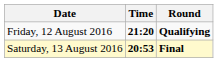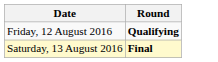- column: Time | 21:20 | 20:53
